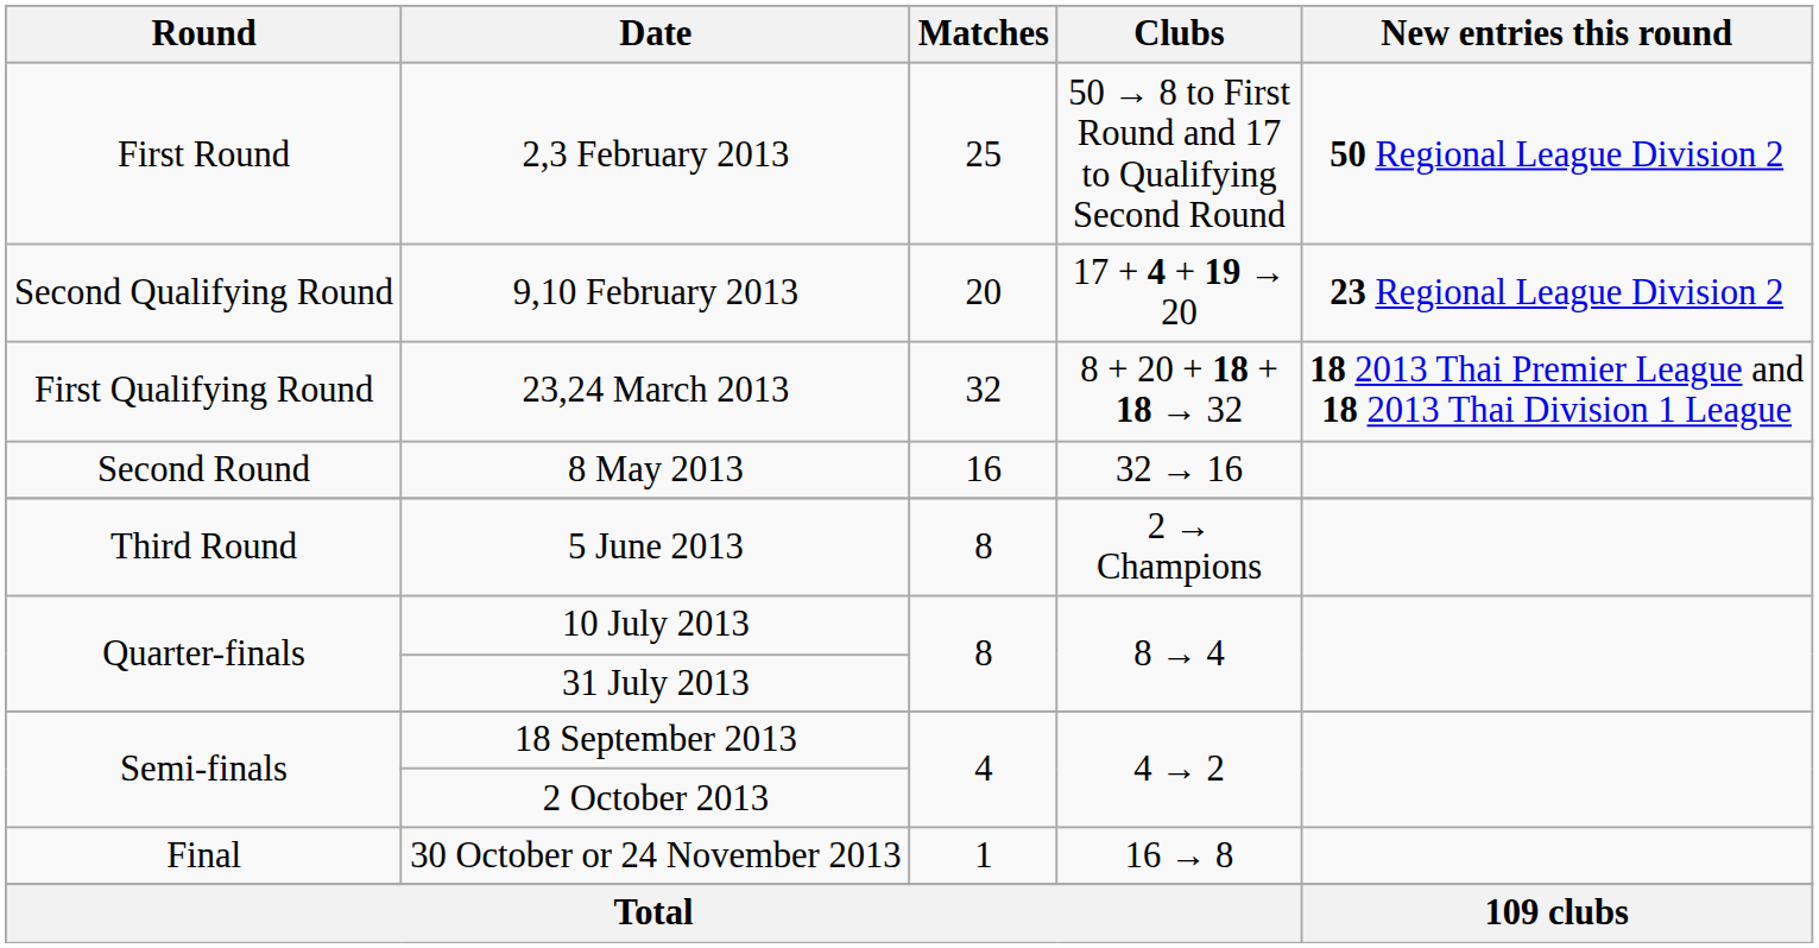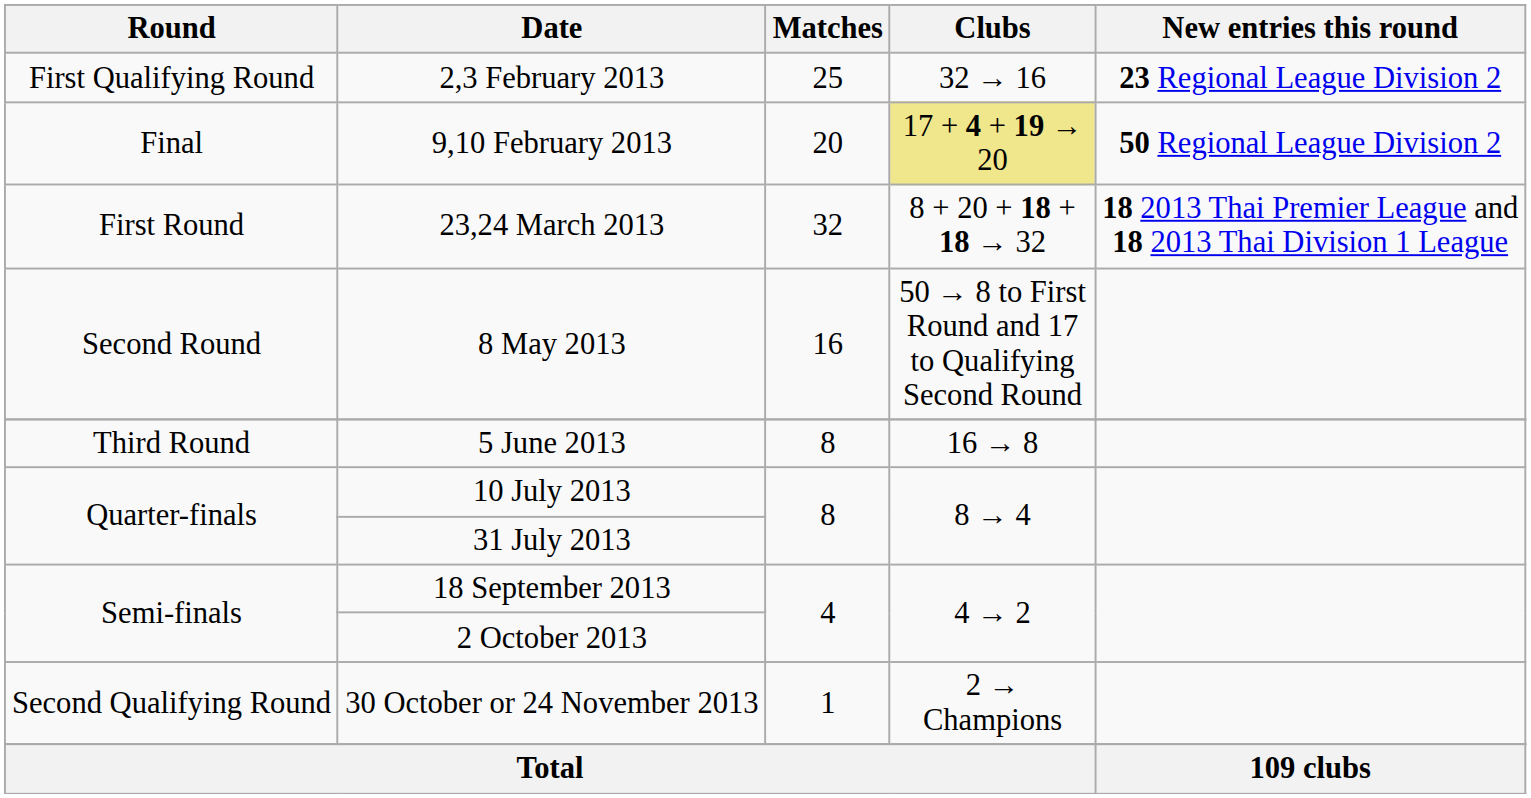2,3 February 2013 | Round: First Round -> First Qualifying Round
2,3 February 2013 | Clubs: 50 → 8 to First Round and 17 to Qualifying Second Round -> 32 → 16
2,3 February 2013 | New entries this round: 50 Regional League Division 2 -> 23 Regional League Division 2
9,10 February 2013 | Round: Second Qualifying Round -> Final
9,10 February 2013 | Clubs: no background -> khaki background
9,10 February 2013 | New entries this round: 23 Regional League Division 2 -> 50 Regional League Division 2
23,24 March 2013 | Round: First Qualifying Round -> First Round
8 May 2013 | Clubs: 32 → 16 -> 50 → 8 to First Round and 17 to Qualifying Second Round
5 June 2013 | Clubs: 2 → Champions -> 16 → 8
30 October or 24 November 2013 | Round: Final -> Second Qualifying Round
30 October or 24 November 2013 | Clubs: 16 → 8 -> 2 → Champions
